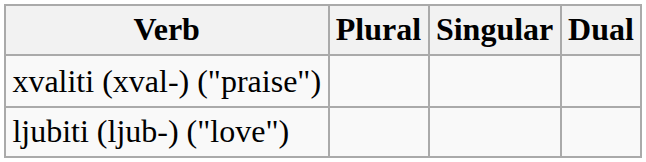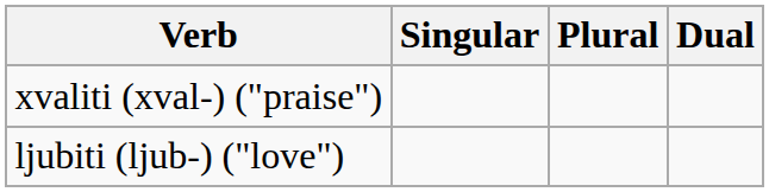columns swapped: Singular <-> Plural
